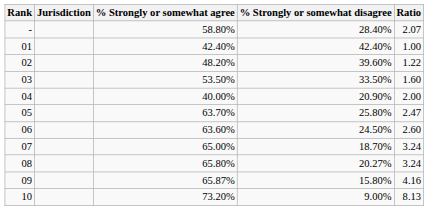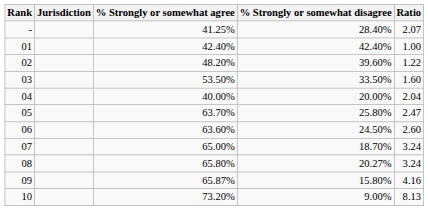- | % Strongly or somewhat agree: 58.80% -> 41.25%
04 | % Strongly or somewhat disagree: 20.90% -> 20.00%
04 | Ratio: 2.00 -> 2.04
